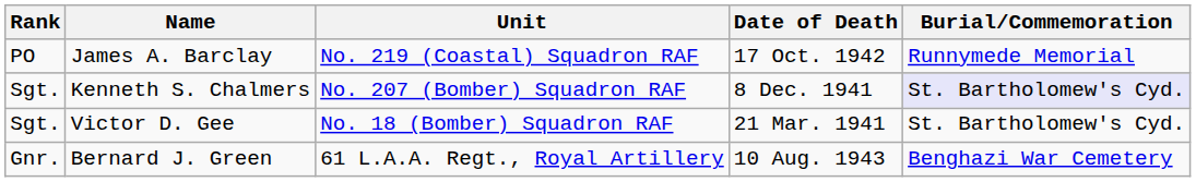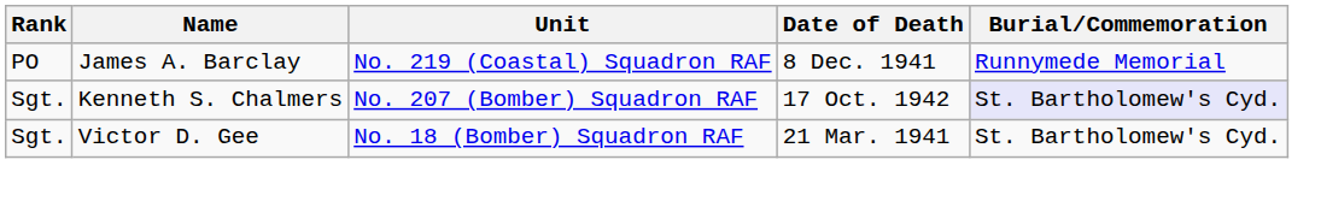James A. Barclay | Date of Death: 17 Oct. 1942 -> 8 Dec. 1941
Kenneth S. Chalmers | Date of Death: 8 Dec. 1941 -> 17 Oct. 1942
- row: Gnr. | Bernard J. Green | 61 L.A.A. Regt., Royal Artillery | 10 Aug. 1943 | Benghazi War Cemetery
